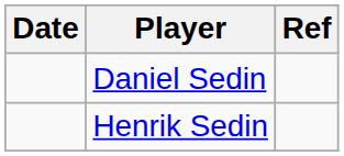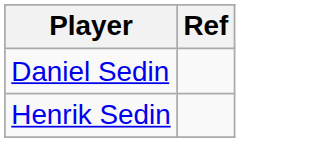- column: Date
